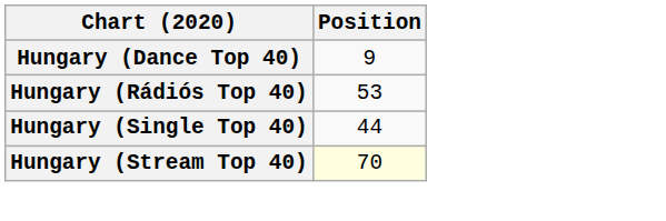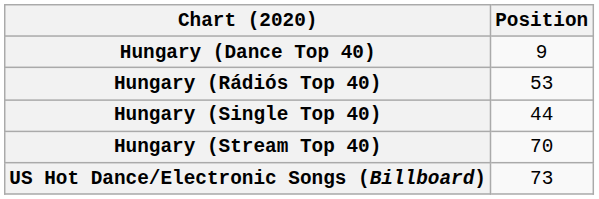Hungary (Stream Top 40) | Position: lightyellow background -> no background
+ row: US Hot Dance/Electronic Songs (Billboard) | 73
